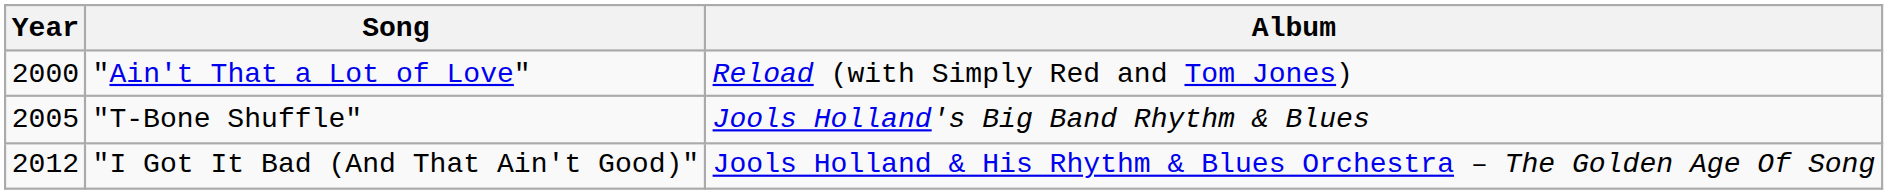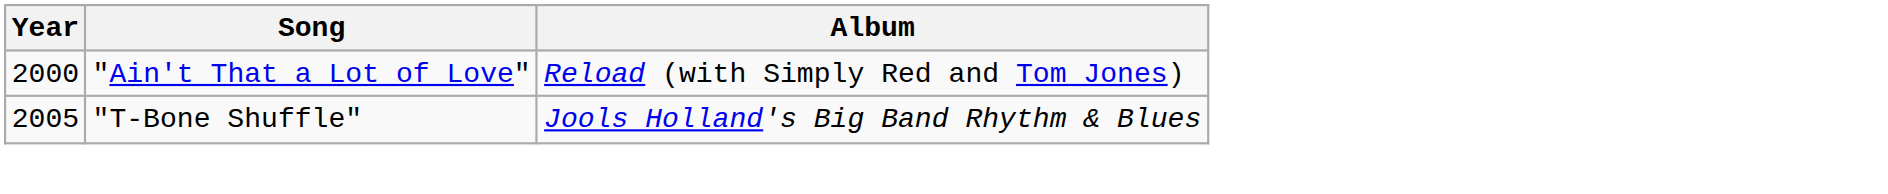- row: 2012 | "I Got It Bad (And That Ain't Good)" | Jools Holland & His Rhythm & Blues Orchestra – The Golden Age Of Song
